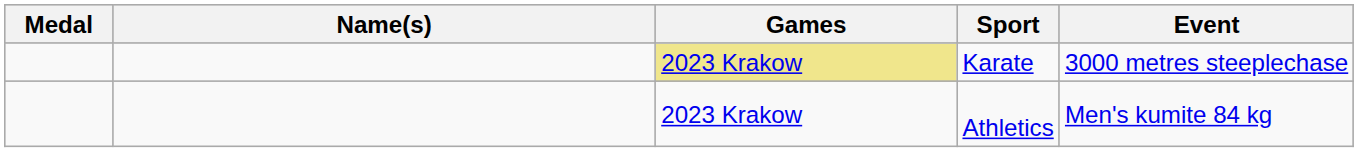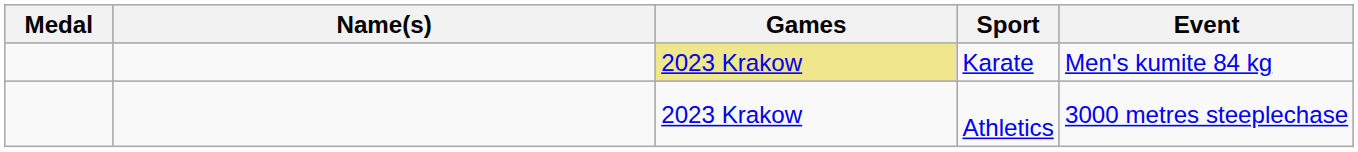Karate | Event: 3000 metres steeplechase -> Men's kumite 84 kg
Athletics | Event: Men's kumite 84 kg -> 3000 metres steeplechase
